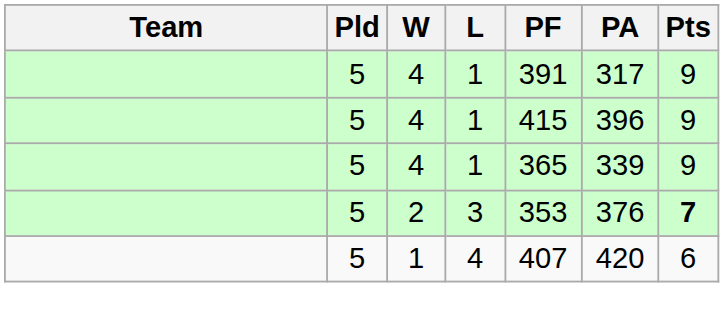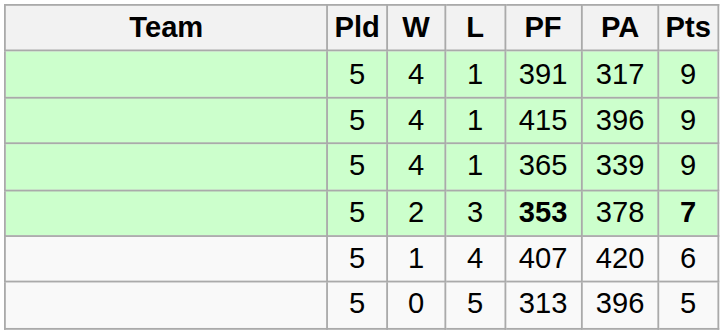2 | PF: normal -> bold
2 | PA: 376 -> 378
+ row: 5 | 0 | 5 | 313 | 396 | 5
